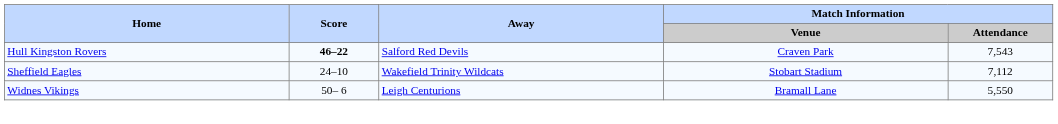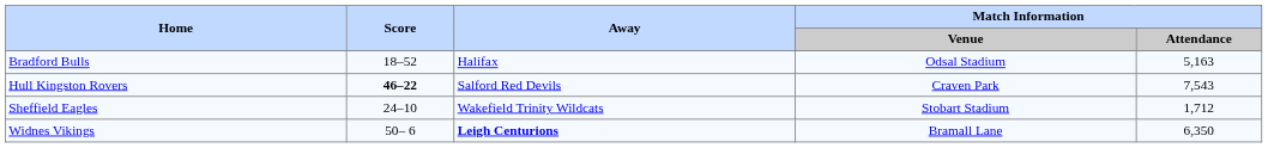+ row: Bradford Bulls | 18–52 | Halifax | Odsal Stadium | 5,163
Sheffield Eagles | Match Information / Attendance: 7,112 -> 1,712
Widnes Vikings | Away: normal -> bold
Widnes Vikings | Match Information / Attendance: 5,550 -> 6,350
